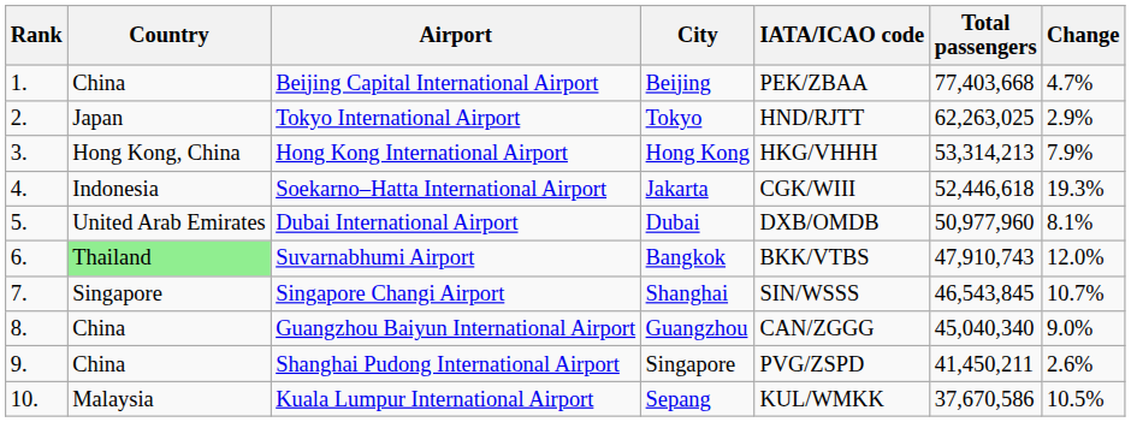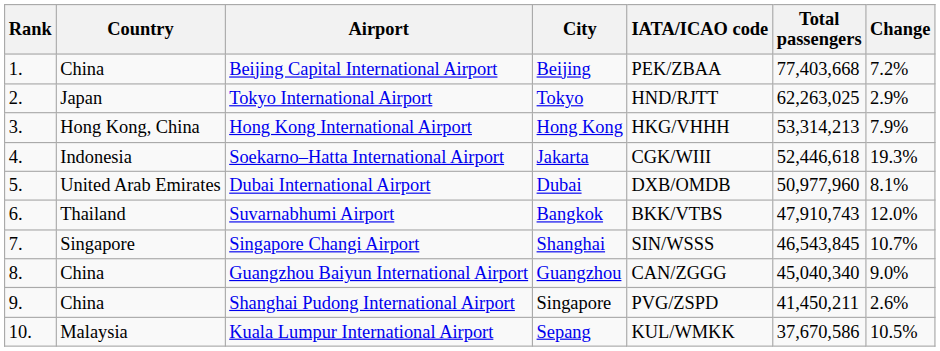Beijing Capital International Airport | Change: 4.7% -> 7.2%
Suvarnabhumi Airport | Country: lightgreen background -> no background
